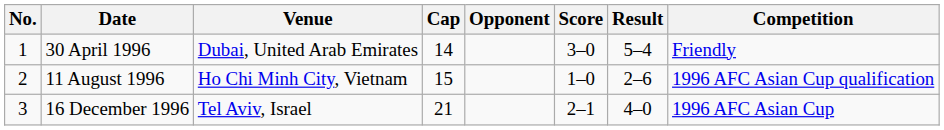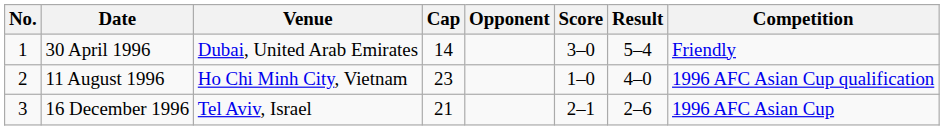11 August 1996 | Cap: 15 -> 23
11 August 1996 | Result: 2–6 -> 4–0
16 December 1996 | Result: 4–0 -> 2–6
